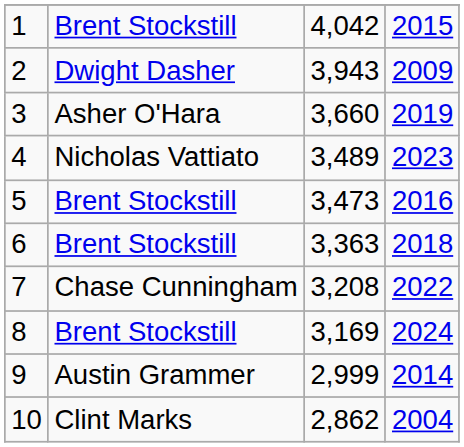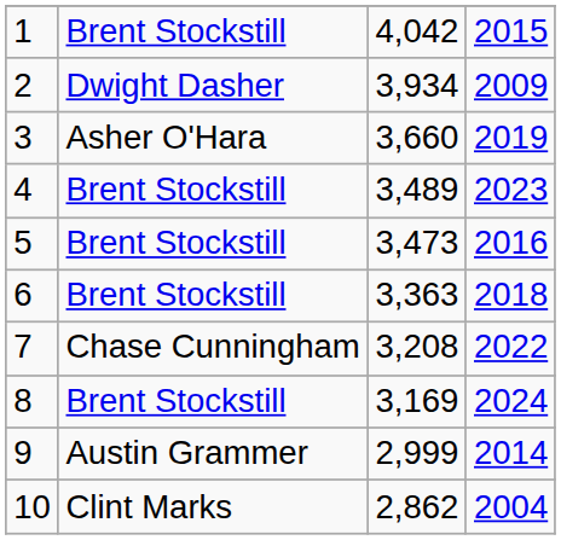2 | column 3: 3,943 -> 3,934
4 | column 2: Nicholas Vattiato -> Brent Stockstill
